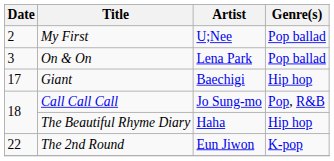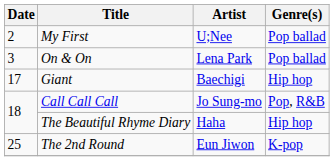The 2nd Round | Date: 22 -> 25
